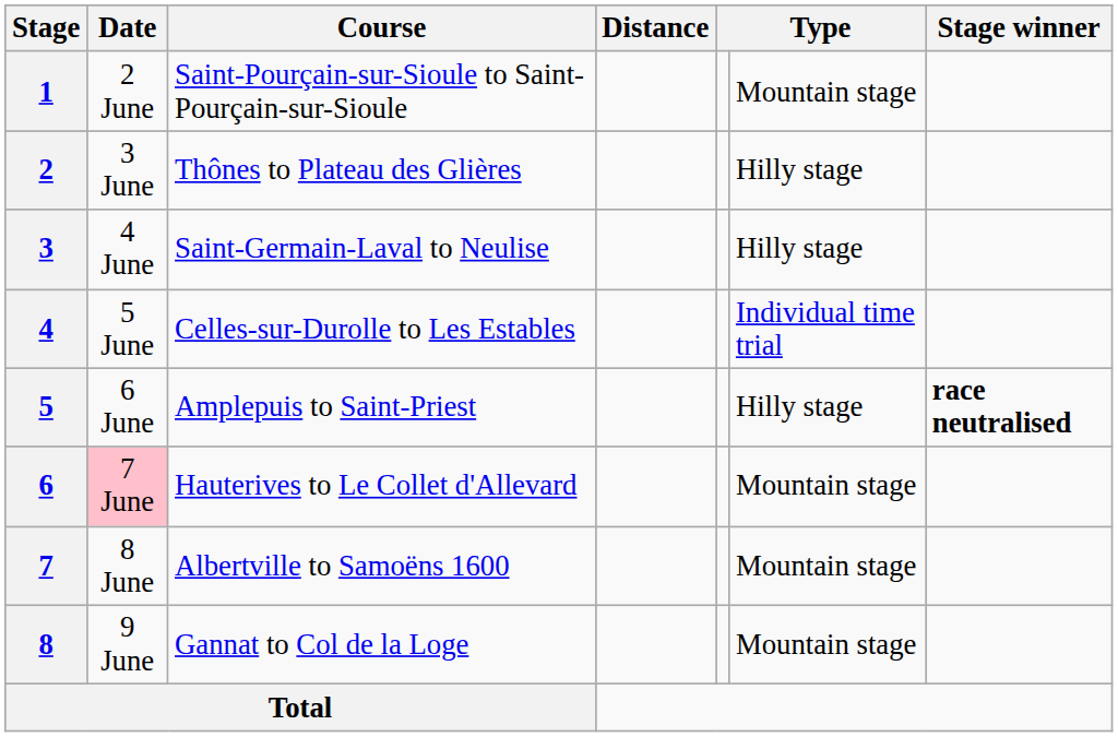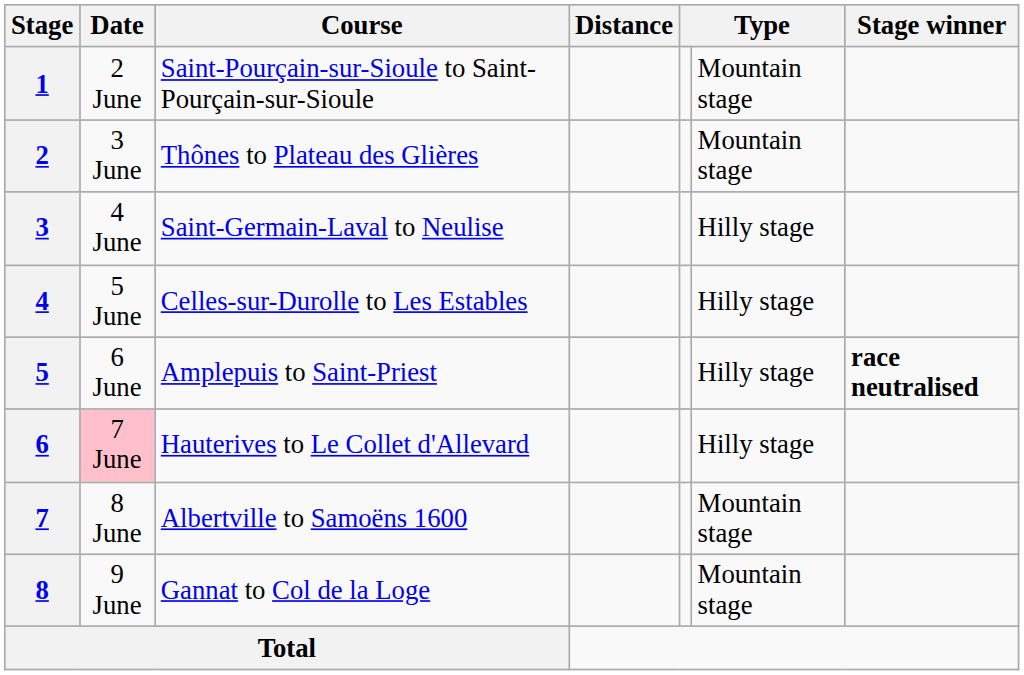2 | column 6: Hilly stage -> Mountain stage
4 | column 6: Individual time trial -> Hilly stage
6 | column 6: Mountain stage -> Hilly stage
